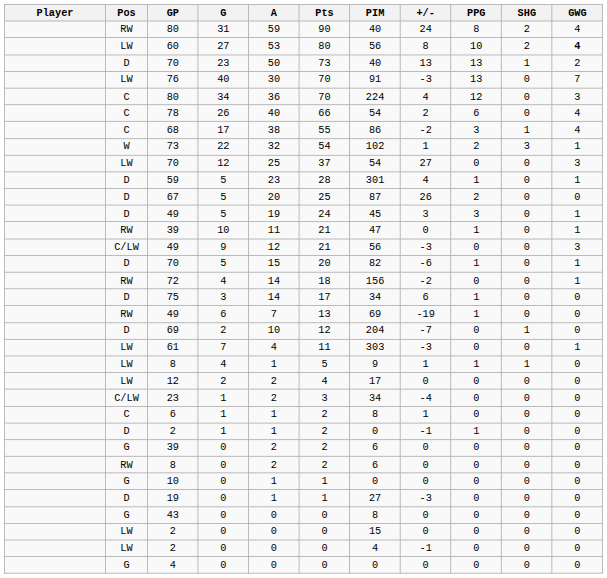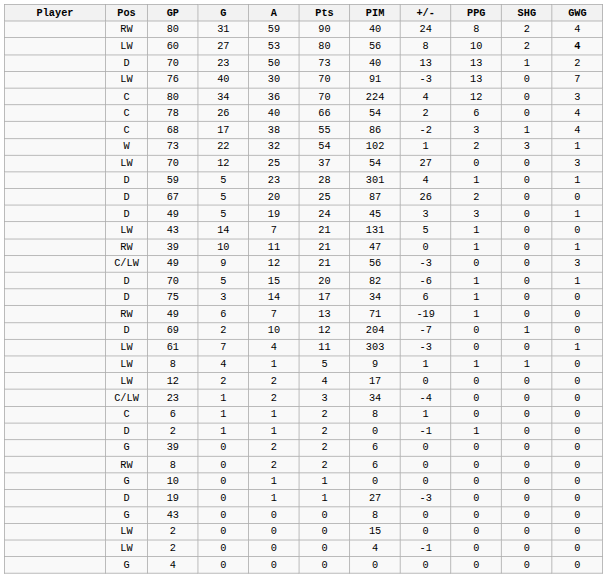+ row: LW | 43 | 14 | 7 | 21 | 131 | 5 | 1 | 0 | 0
- row: RW | 72 | 4 | 14 | 18 | 156 | -2 | 0 | 0 | 1
49 / 6 | PIM: 69 -> 71
